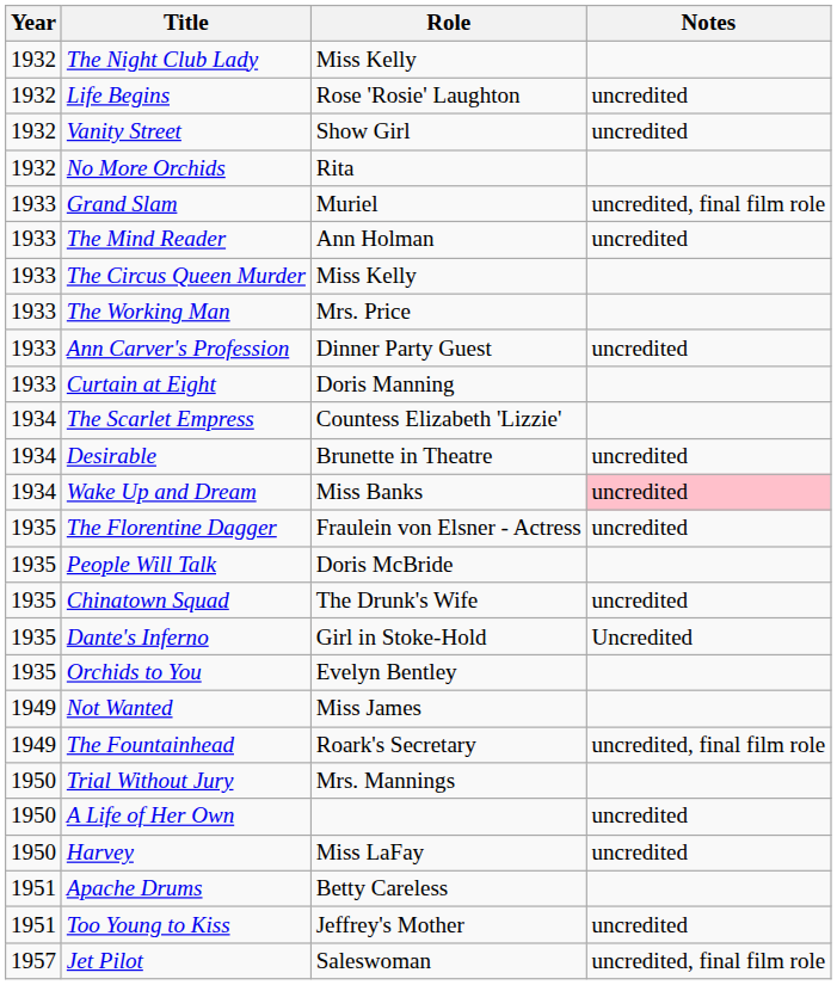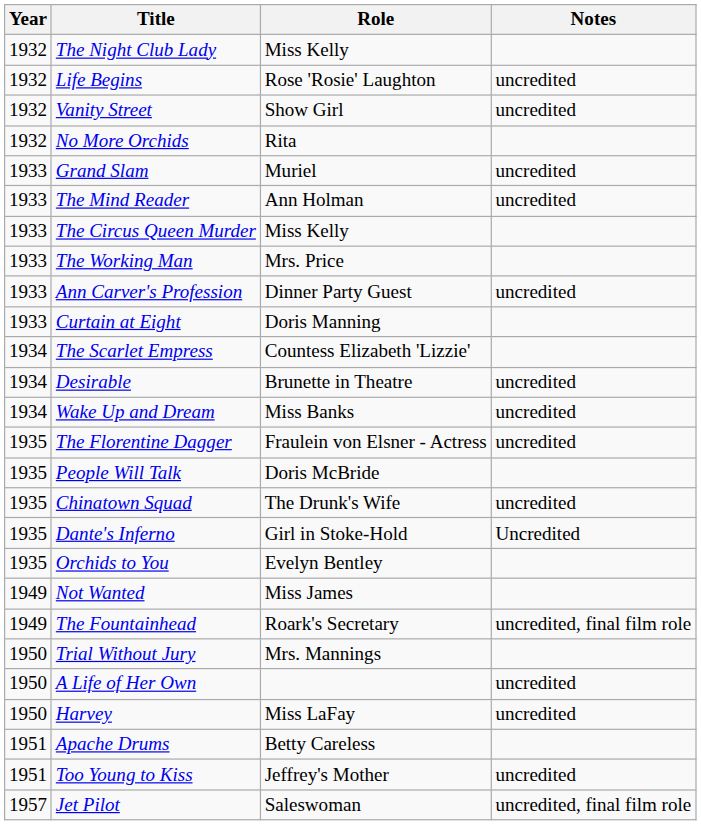Grand Slam | Notes: uncredited, final film role -> uncredited
Wake Up and Dream | Notes: pink background -> no background
